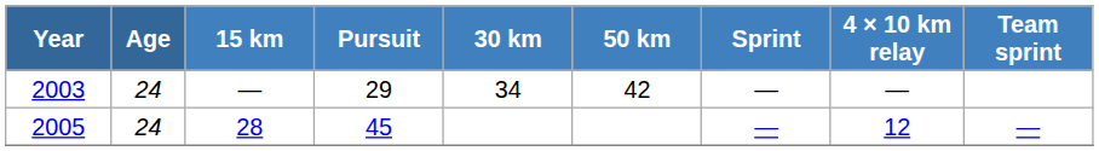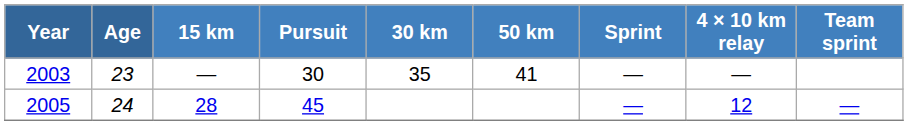2003 | Age: 24 -> 23
2003 | Pursuit: 29 -> 30
2003 | 30 km: 34 -> 35
2003 | 50 km: 42 -> 41
